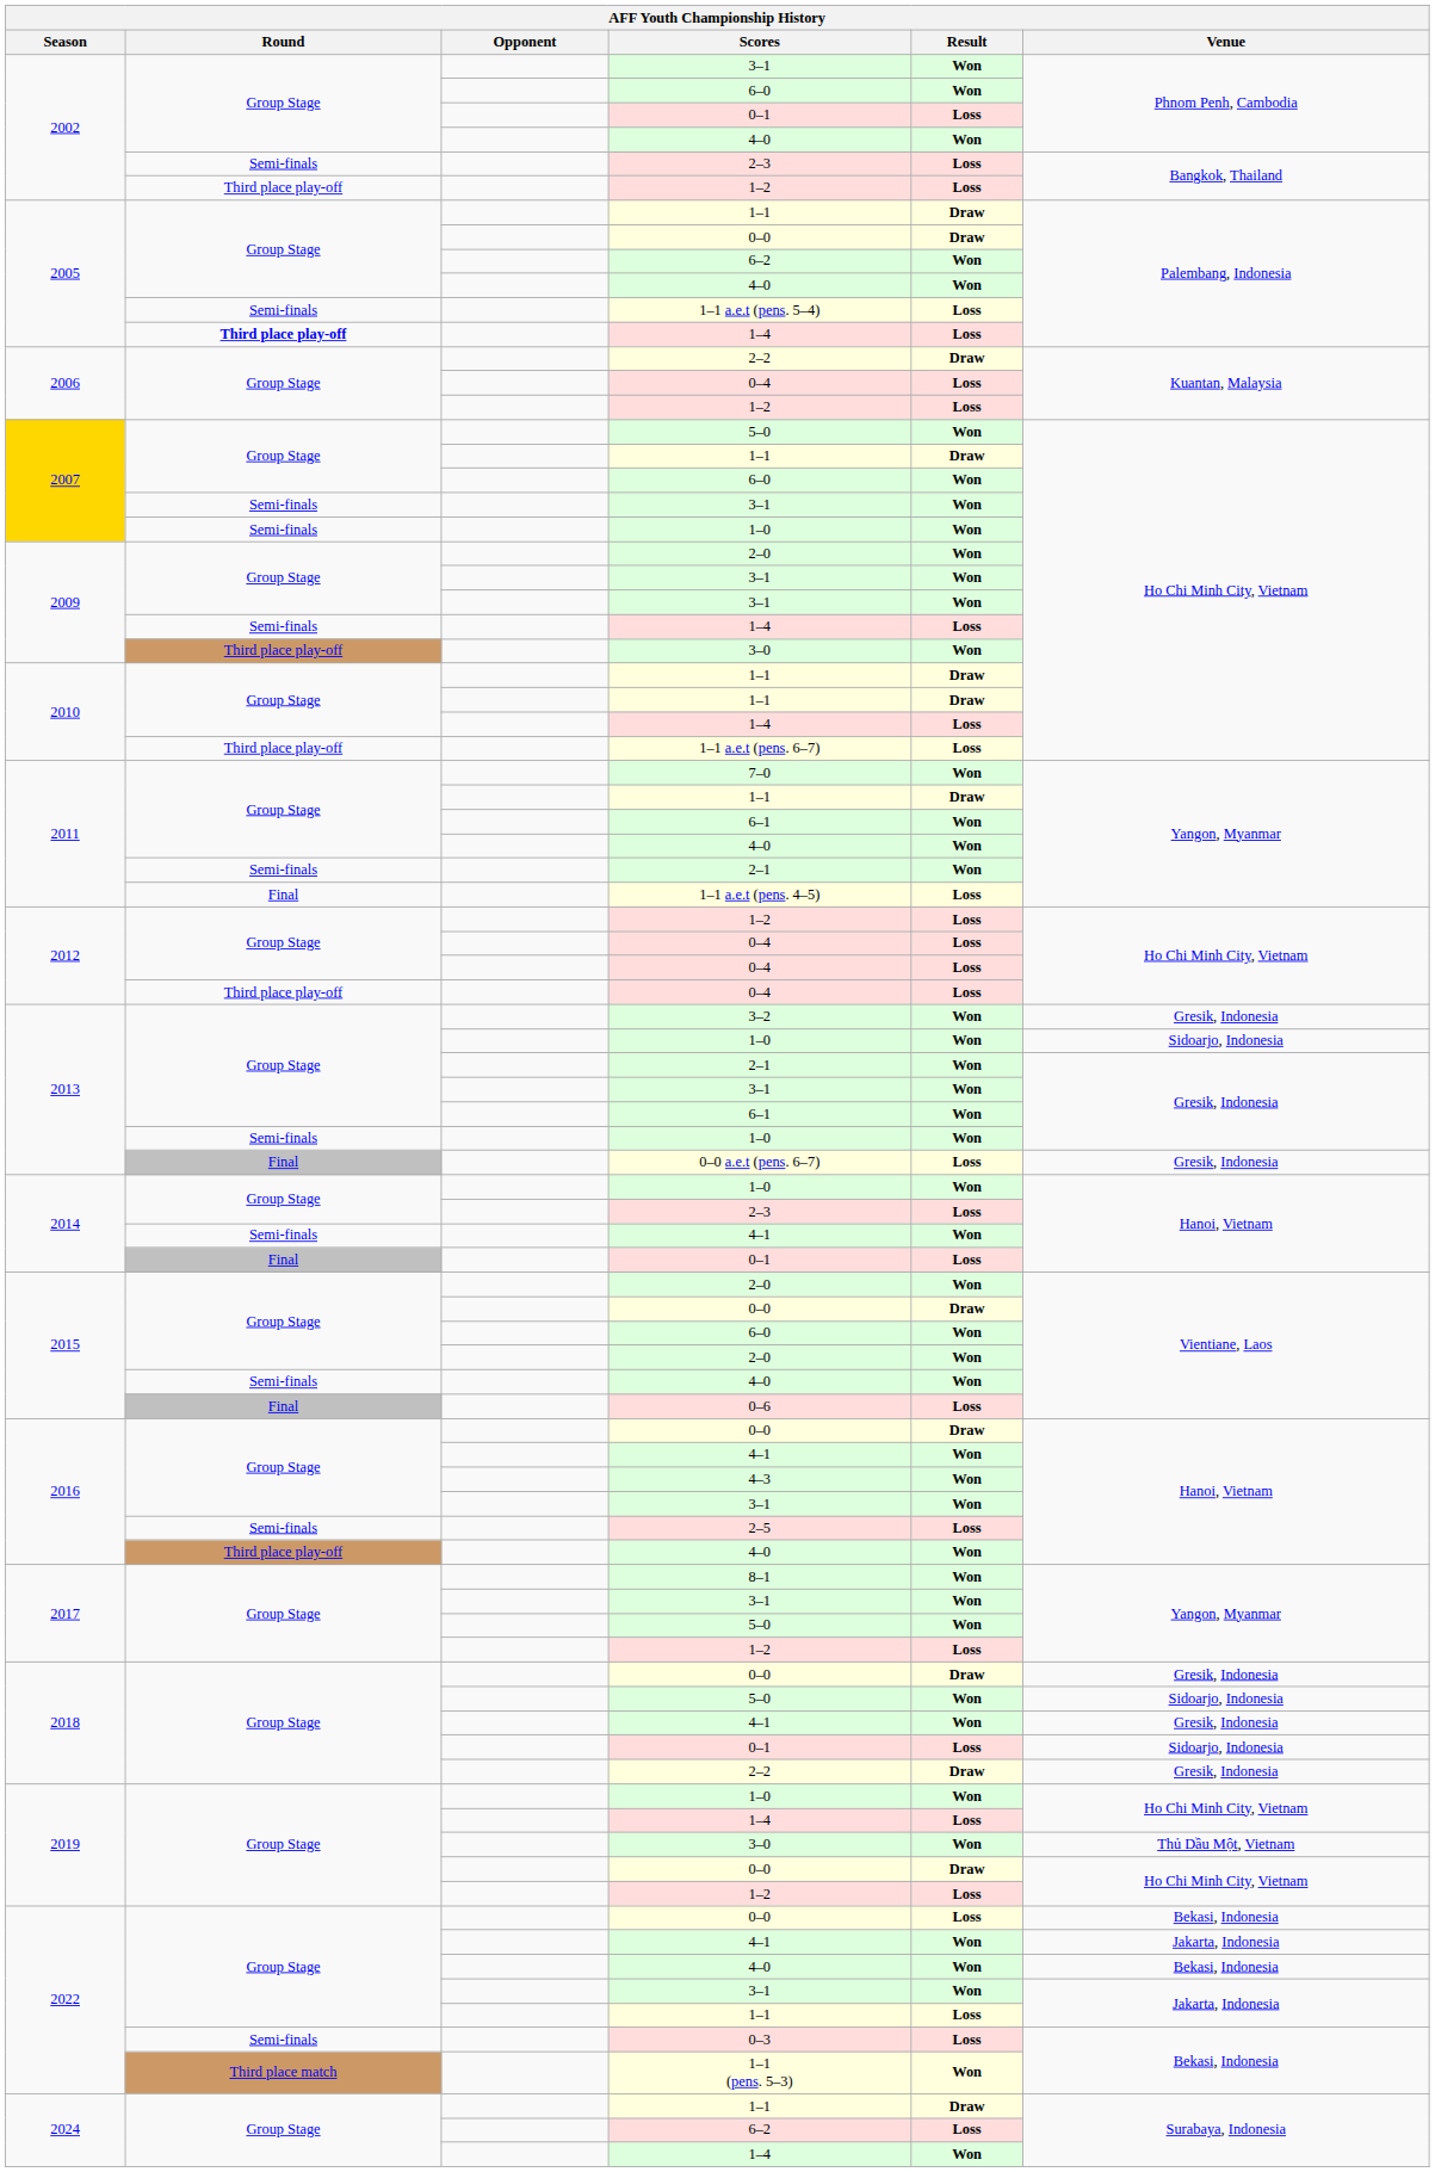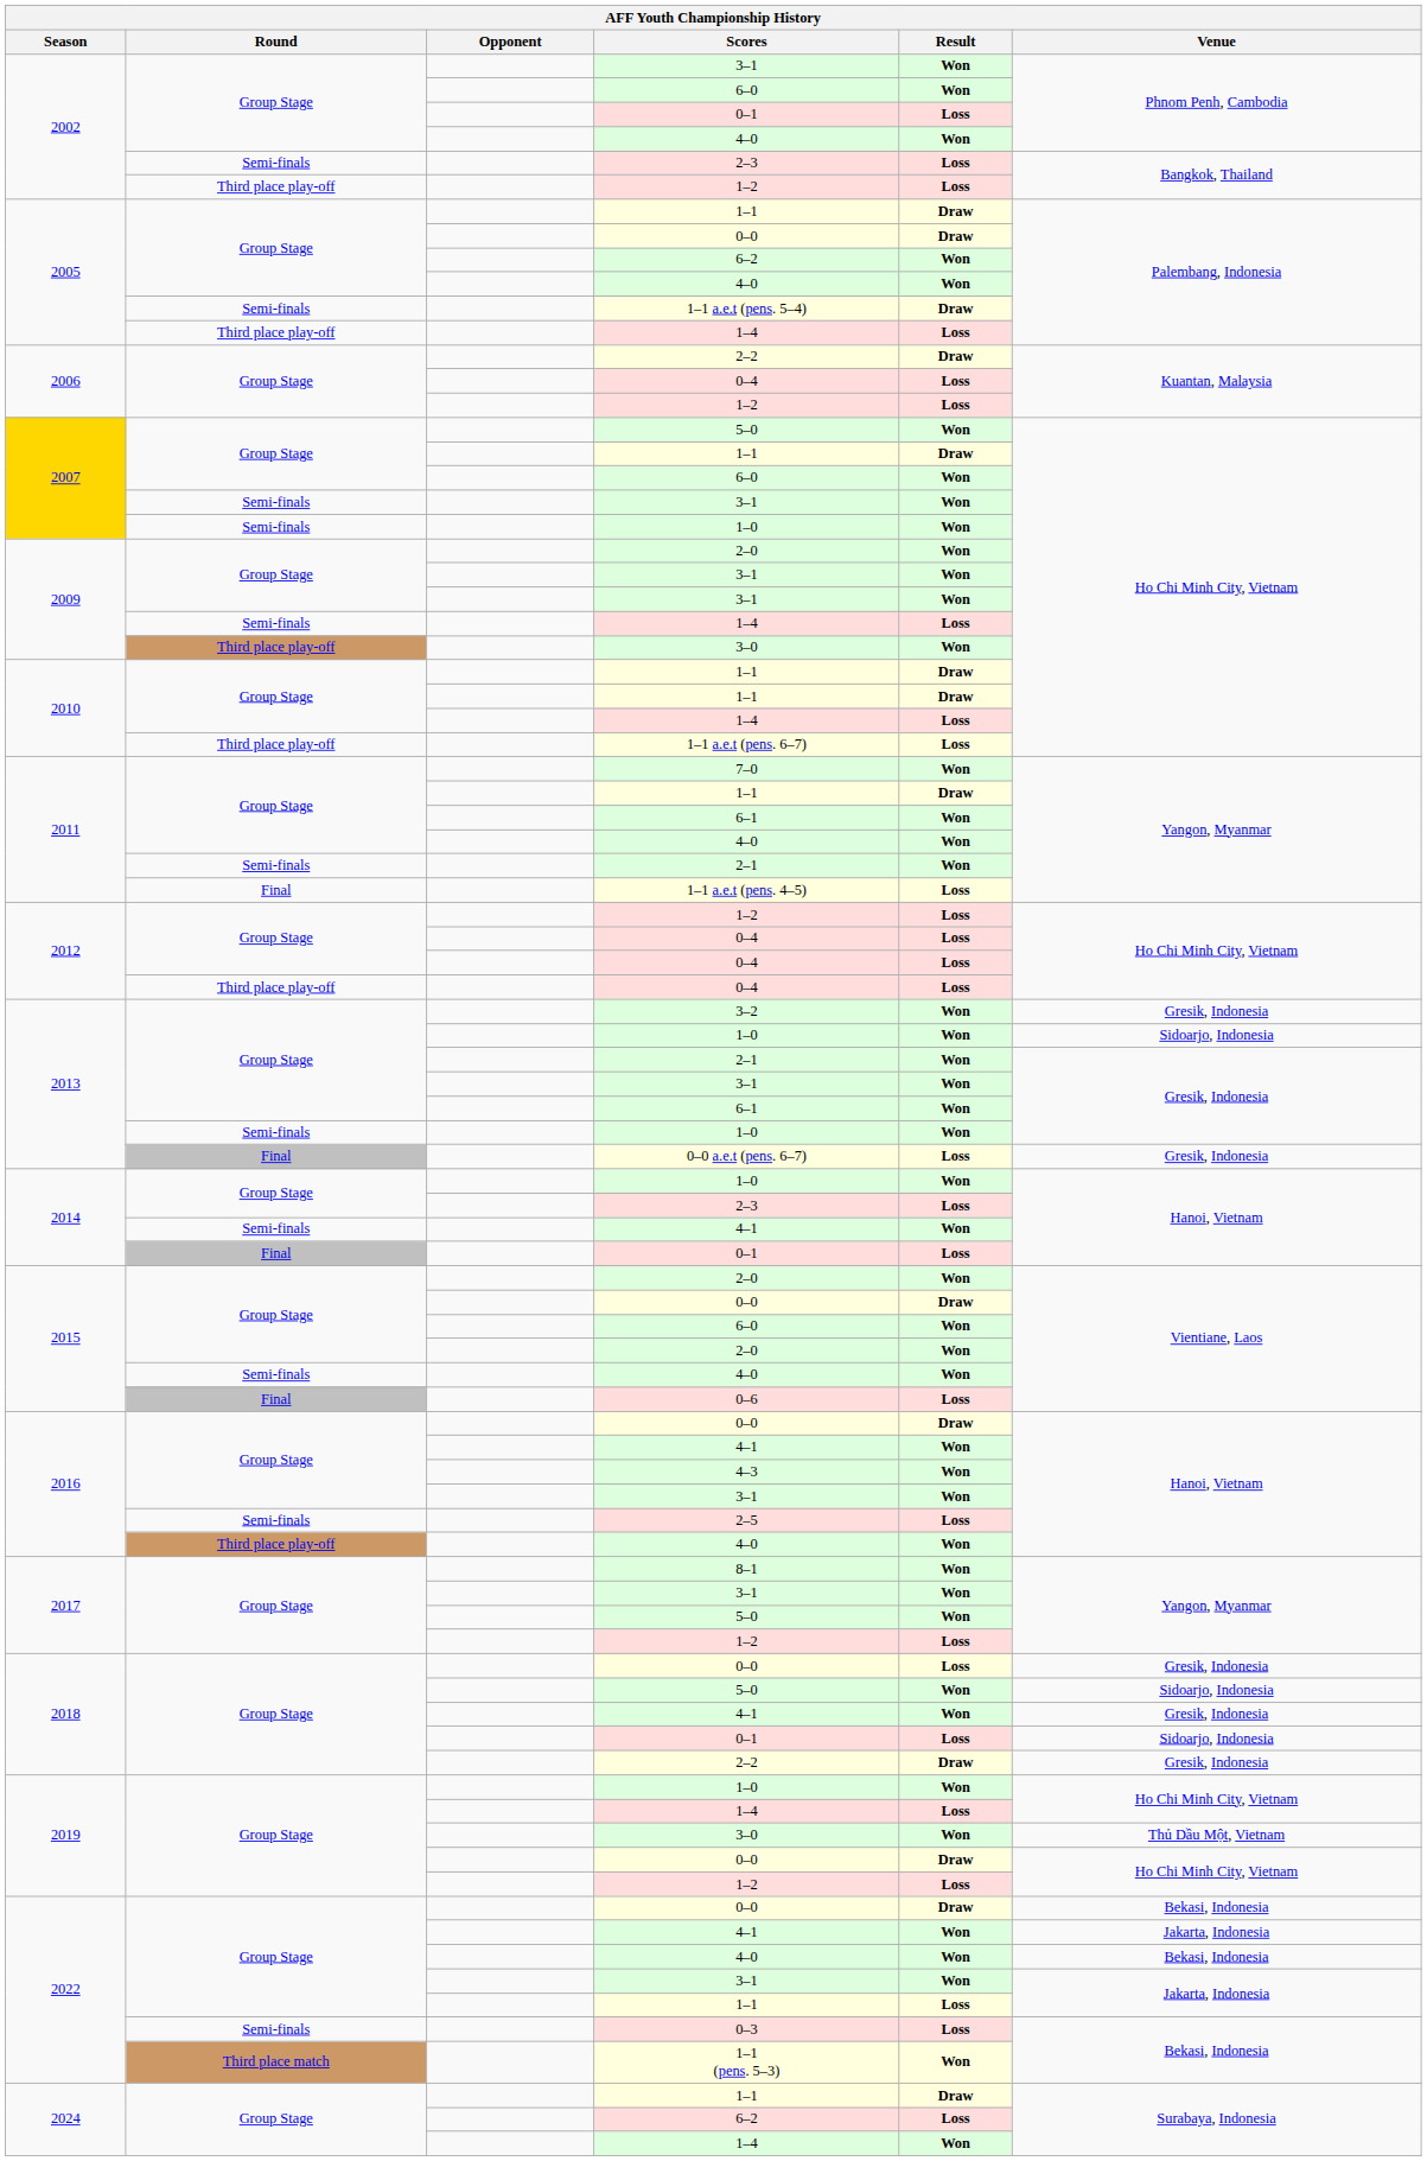1–1 a.e.t (pens. 5–4) | Result: Loss -> Draw
2005 / 1–4 | Round: bold -> normal
2018 / 0–0 | Result: Draw -> Loss
2022 / 0–0 | Result: Loss -> Draw
